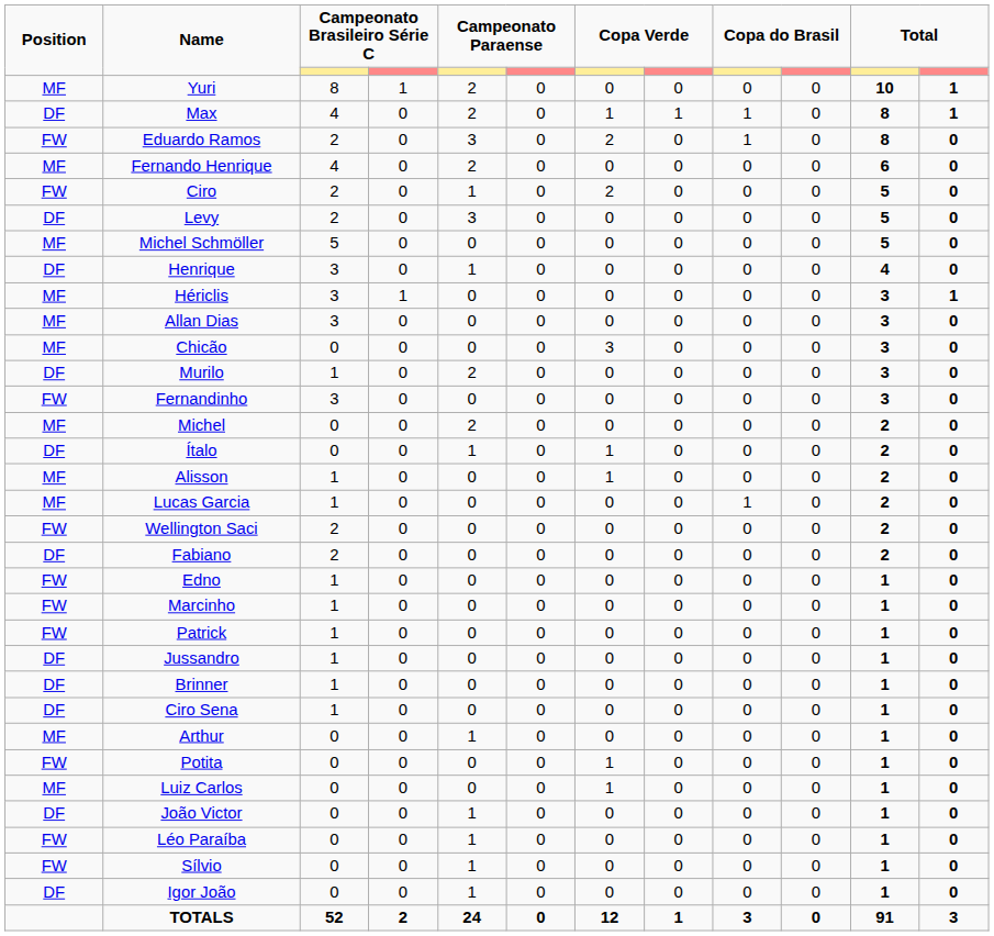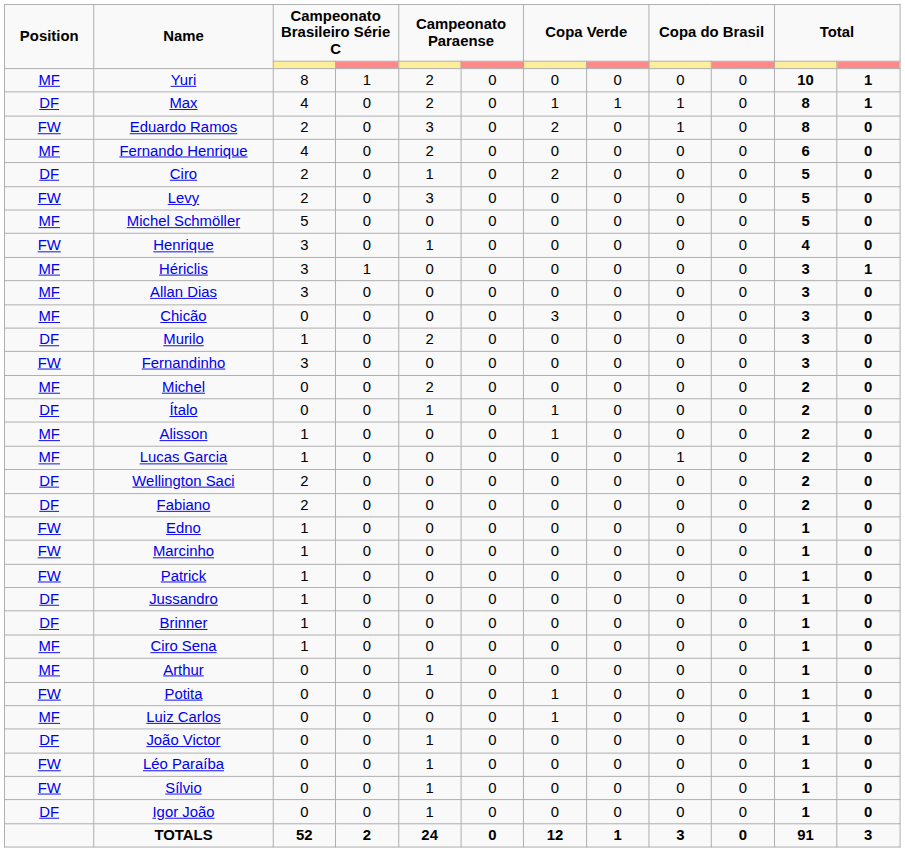Ciro | Position: FW -> DF
Levy | Position: DF -> FW
Henrique | Position: DF -> FW
Wellington Saci | Position: FW -> DF
Ciro Sena | Position: DF -> MF
